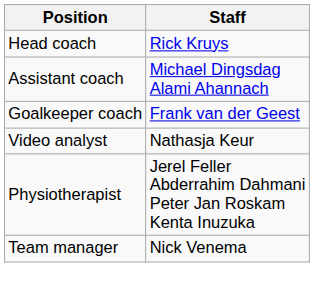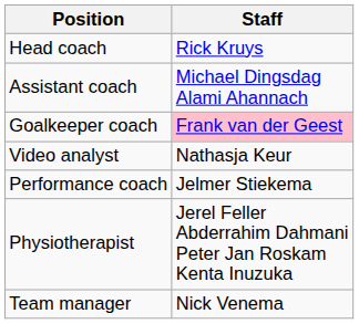Goalkeeper coach | Staff: no background -> pink background
+ row: Performance coach | Jelmer Stiekema
